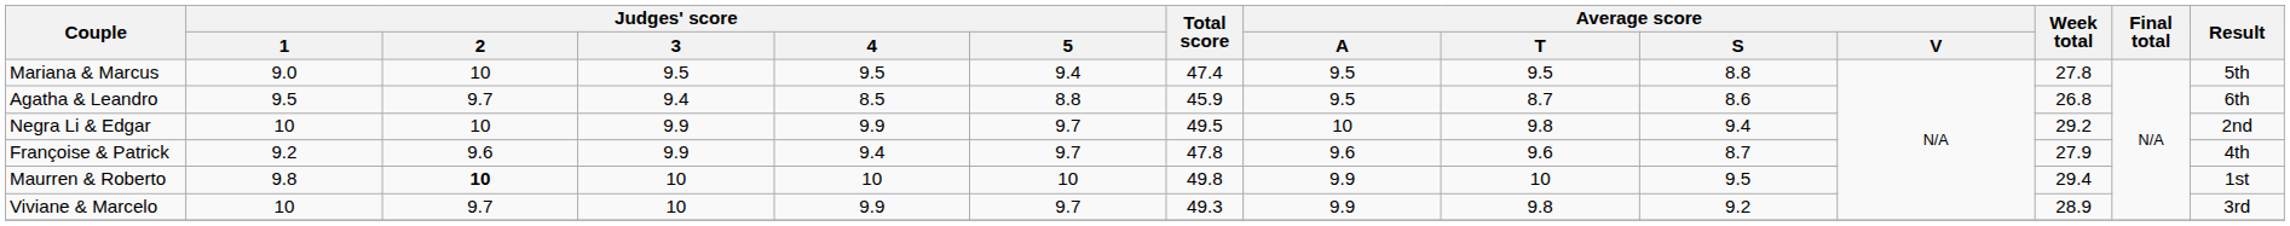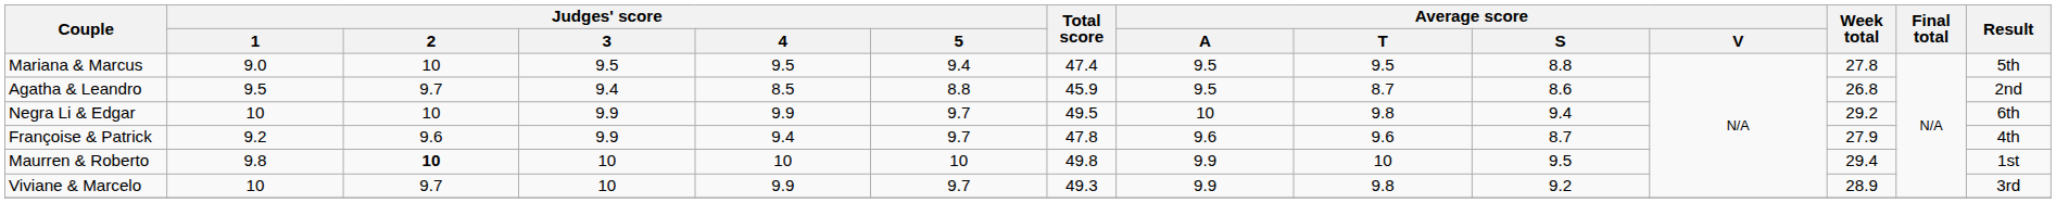Agatha & Leandro | Result: 6th -> 2nd
Negra Li & Edgar | Result: 2nd -> 6th
